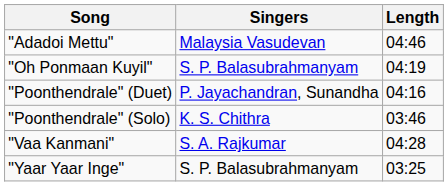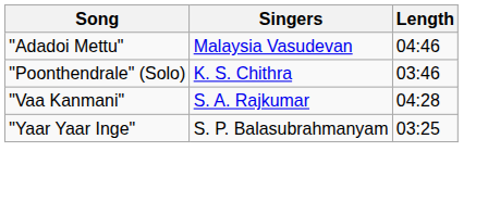- row: "Oh Ponmaan Kuyil" | S. P. Balasubrahmanyam | 04:19
- row: "Poonthendrale" (Duet) | P. Jayachandran, Sunandha | 04:16
